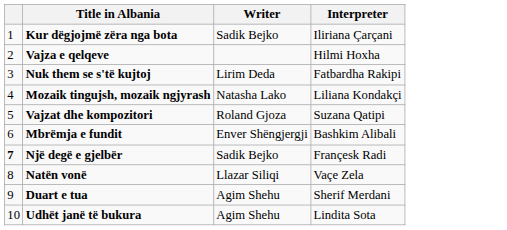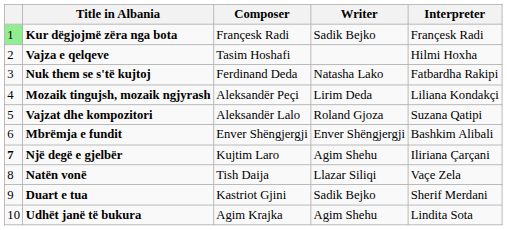+ column: Composer | Françesk Radi | Tasim Hoshafi | Ferdinand Deda | Aleksandër Peçi | Aleksandër Lalo | Enver Shëngjergji | Kujtim Laro | Tish Daija | Kastriot Gjini | Agim Krajka
Kur dëgjojmë zëra nga bota | column 1: no background -> lightgreen background
Kur dëgjojmë zëra nga bota | Interpreter: Iliriana Çarçani -> Françesk Radi
Nuk them se s'të kujtoj | Writer: Lirim Deda -> Natasha Lako
Mozaik tingujsh, mozaik ngjyrash | Writer: Natasha Lako -> Lirim Deda
Një degë e gjelbër | Writer: Sadik Bejko -> Agim Shehu
Një degë e gjelbër | Interpreter: Françesk Radi -> Iliriana Çarçani
Duart e tua | Writer: Agim Shehu -> Sadik Bejko
